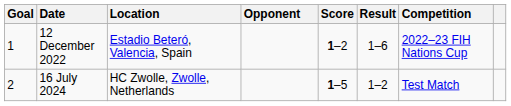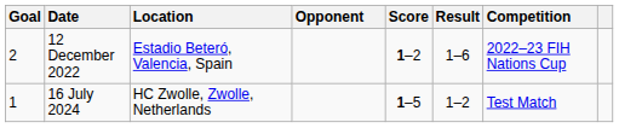12 December 2022 | Goal: 1 -> 2
16 July 2024 | Goal: 2 -> 1
